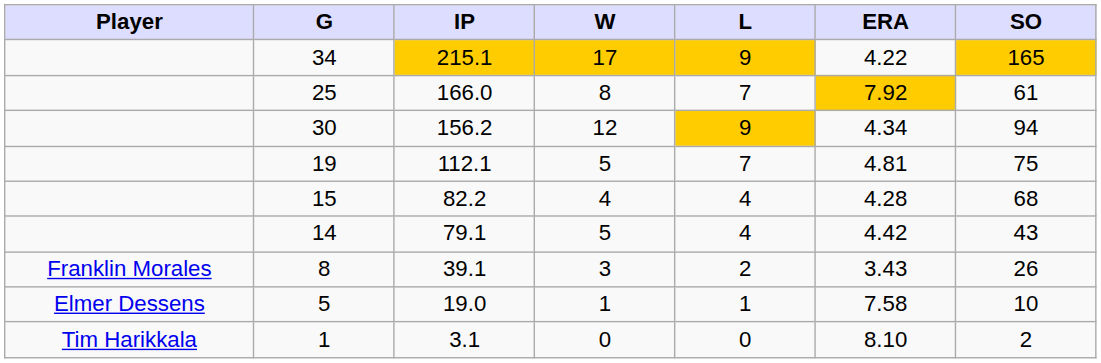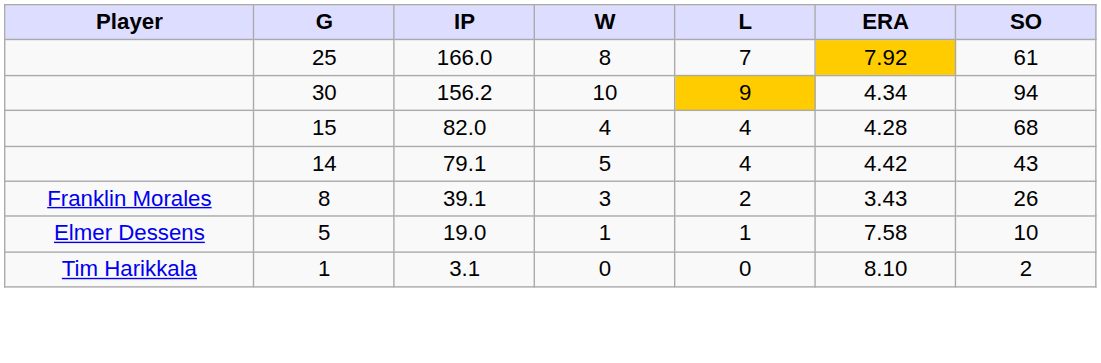- row: 34 | 215.1 | 17 | 9 | 4.22 | 165
30 | W: 12 -> 10
- row: 19 | 112.1 | 5 | 7 | 4.81 | 75
15 | IP: 82.2 -> 82.0
